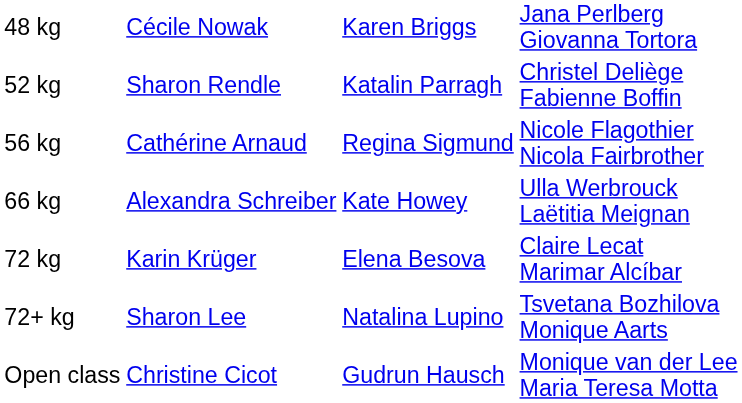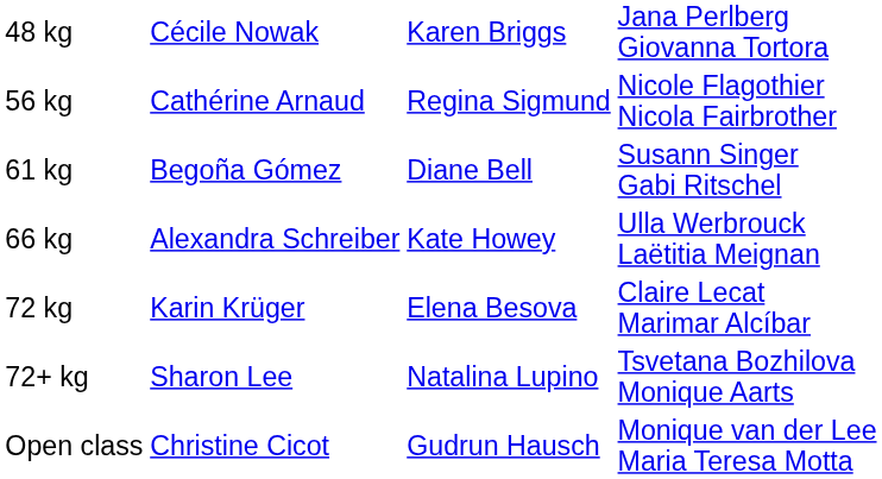- row: 52 kg | Sharon Rendle | Katalin Parragh | Christel Deliège Fabienne Boffin
+ row: 61 kg | Begoña Gómez | Diane Bell | Susann Singer Gabi Ritschel
